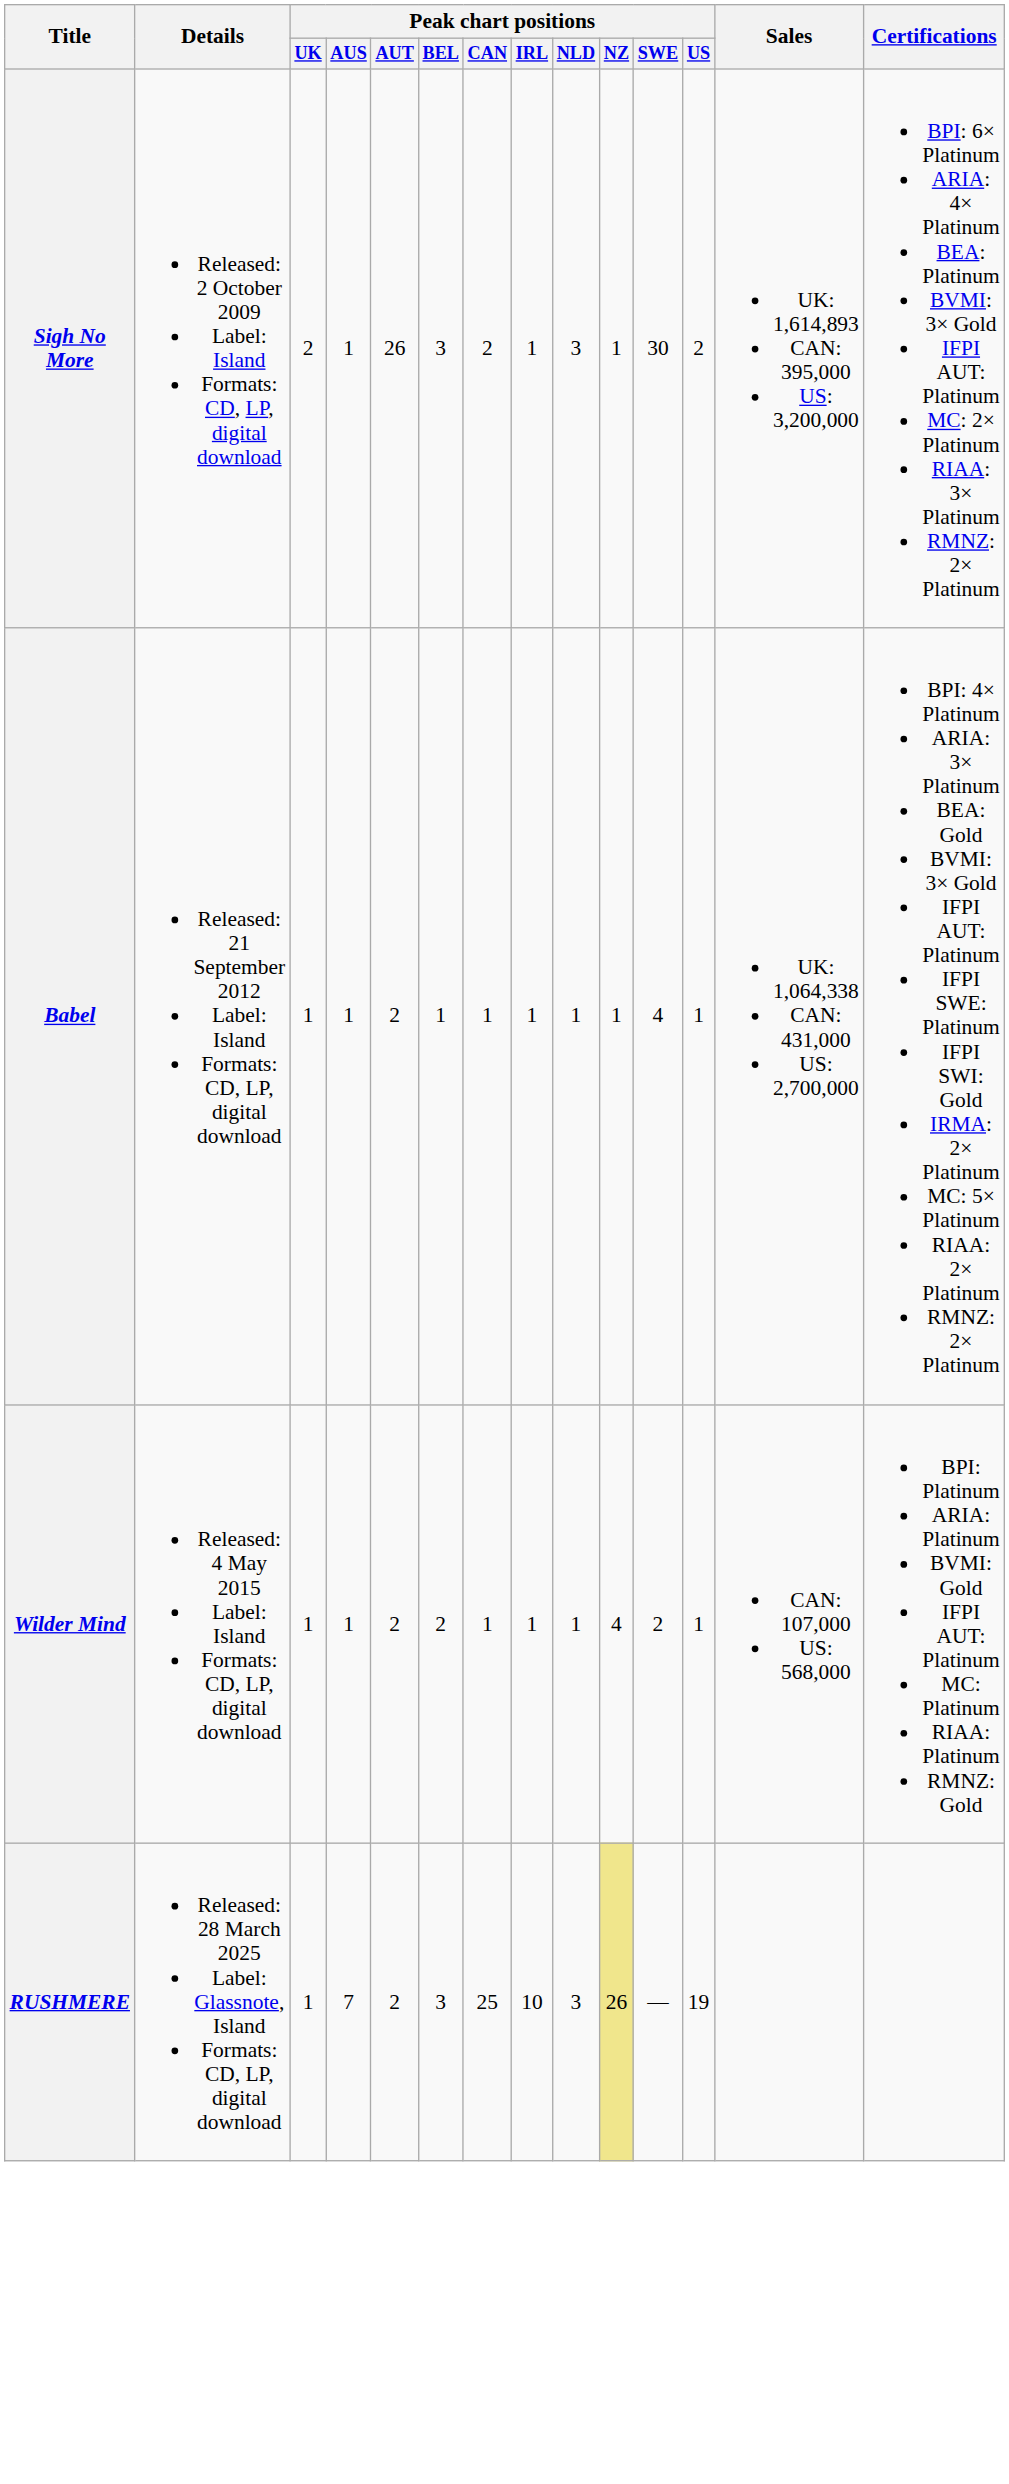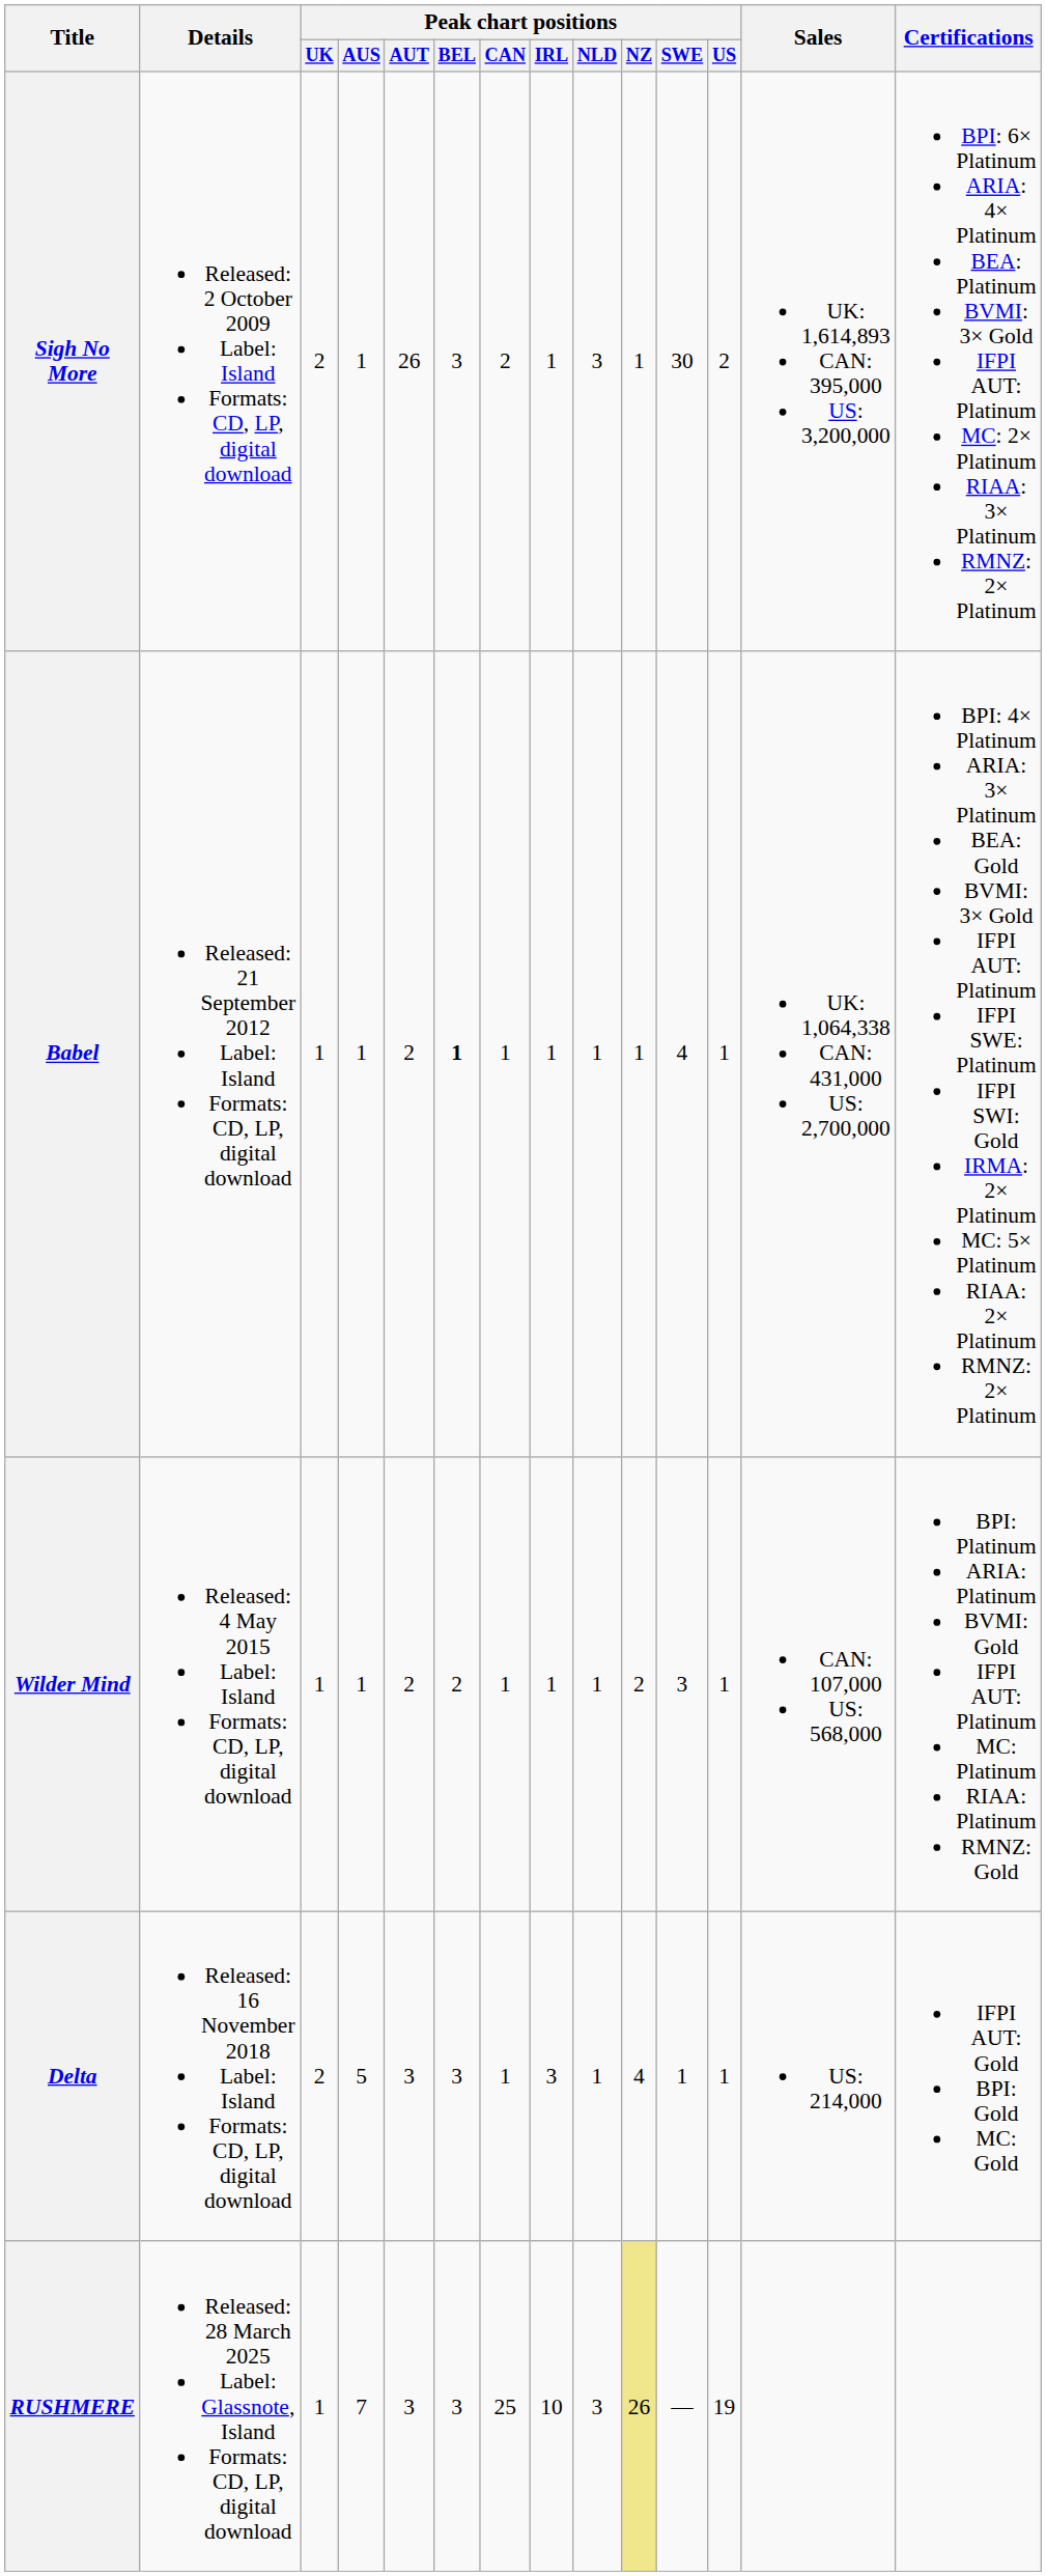Babel | Peak chart positions / BEL: normal -> bold
Wilder Mind | Peak chart positions / NZ: 4 -> 2
Wilder Mind | Peak chart positions / SWE: 2 -> 3
+ row: Delta | Released: 16 November 2018 Label: Island Formats: CD, LP, digital download | 2 | 5 | 3 | 3 | 1 | 3 | 1 | 4 | 1 | 1 | US: 214,000 | IFPI AUT: Gold BPI: Gold MC: Gold
RUSHMERE | Peak chart positions / AUT: 2 -> 3
